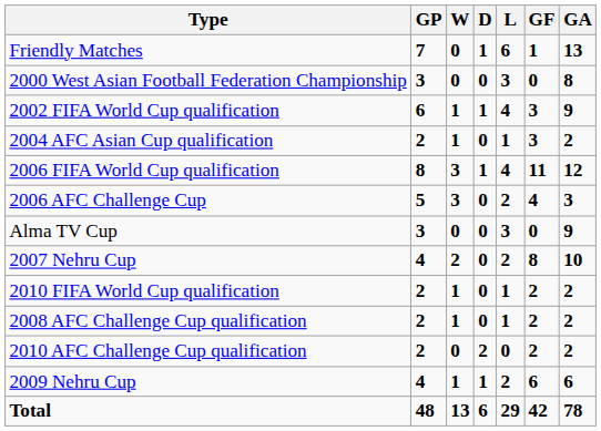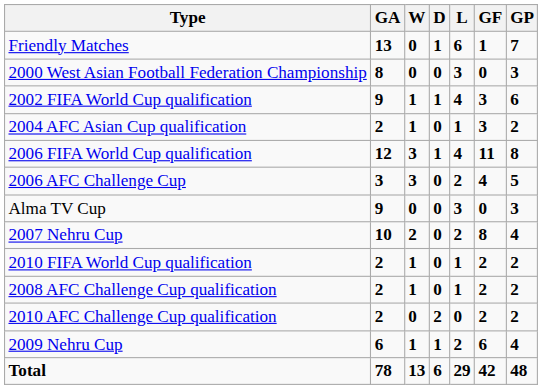columns swapped: GP <-> GA
